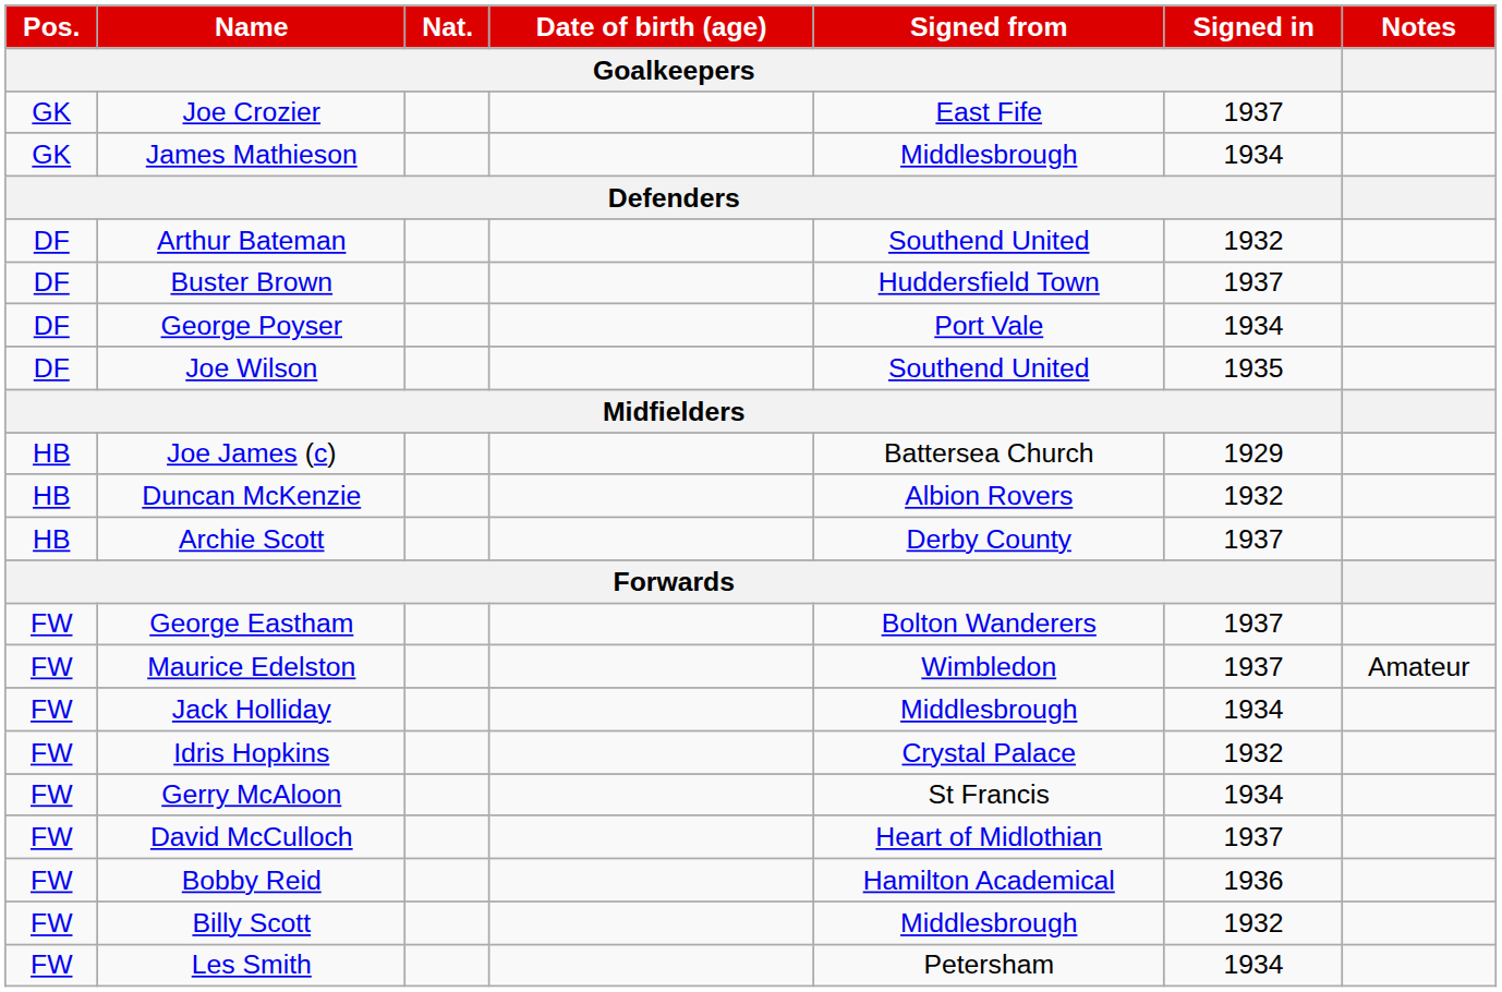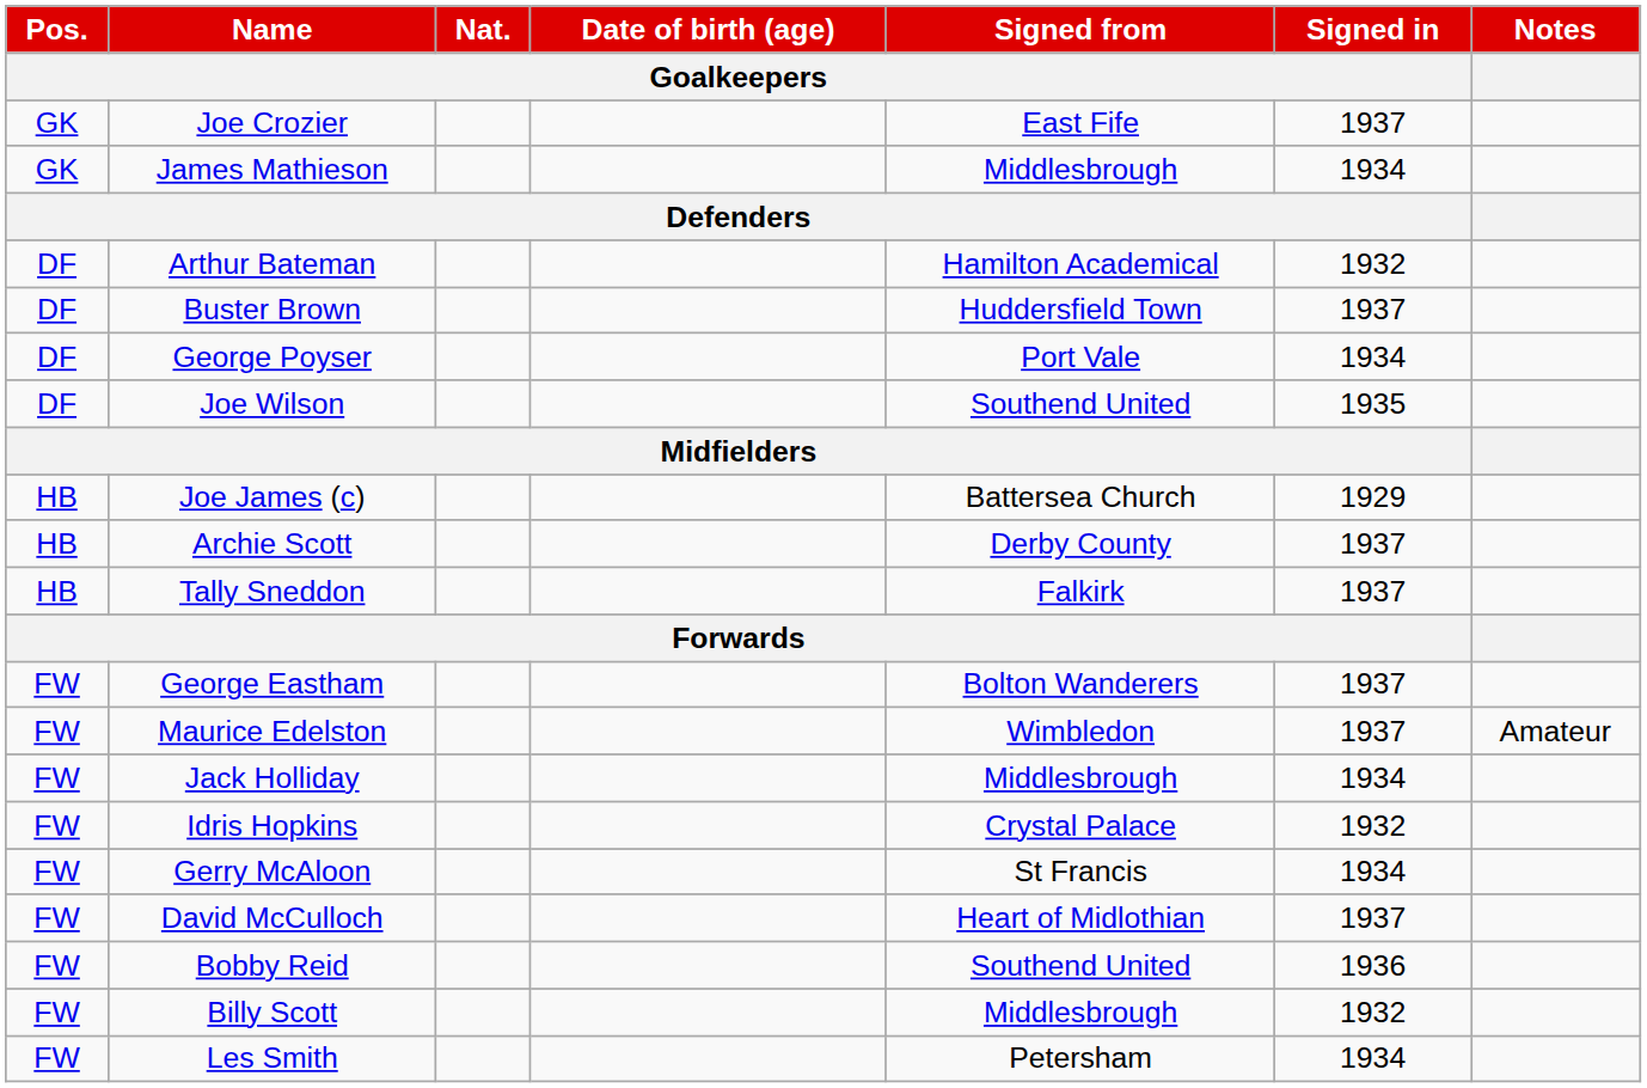Arthur Bateman | Signed from / Goalkeepers: Southend United -> Hamilton Academical
- row: HB | Duncan McKenzie | Albion Rovers | 1932
+ row: HB | Tally Sneddon | Falkirk | 1937
Bobby Reid | Signed from / Goalkeepers: Hamilton Academical -> Southend United
